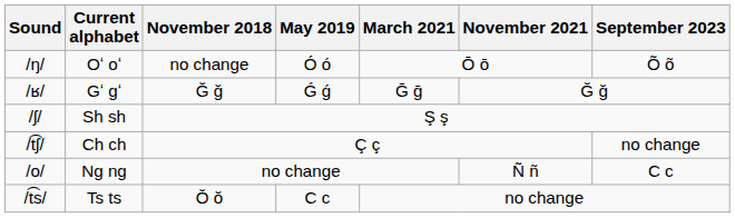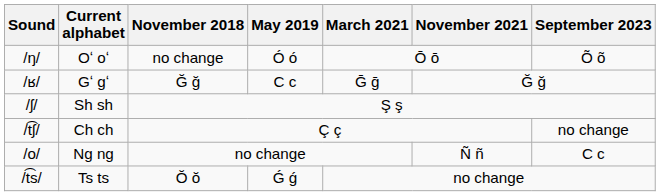Gʻ gʻ | May 2019: Ǵ ǵ -> C c
Ts ts | May 2019: C c -> Ǵ ǵ
